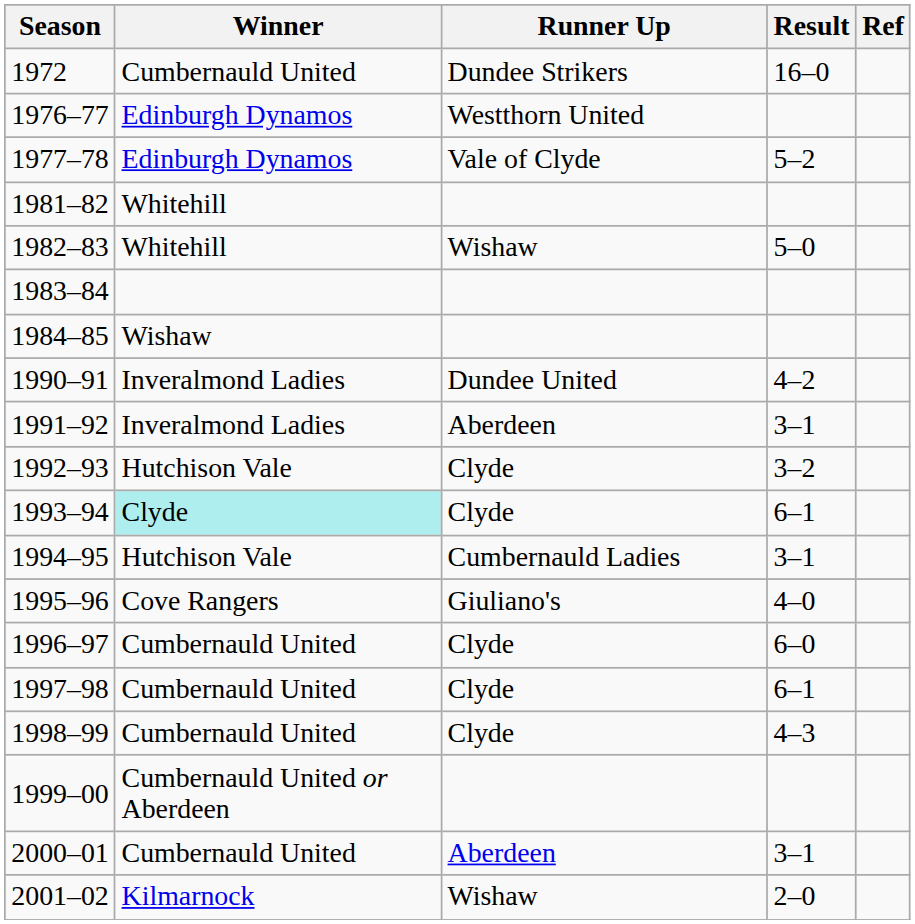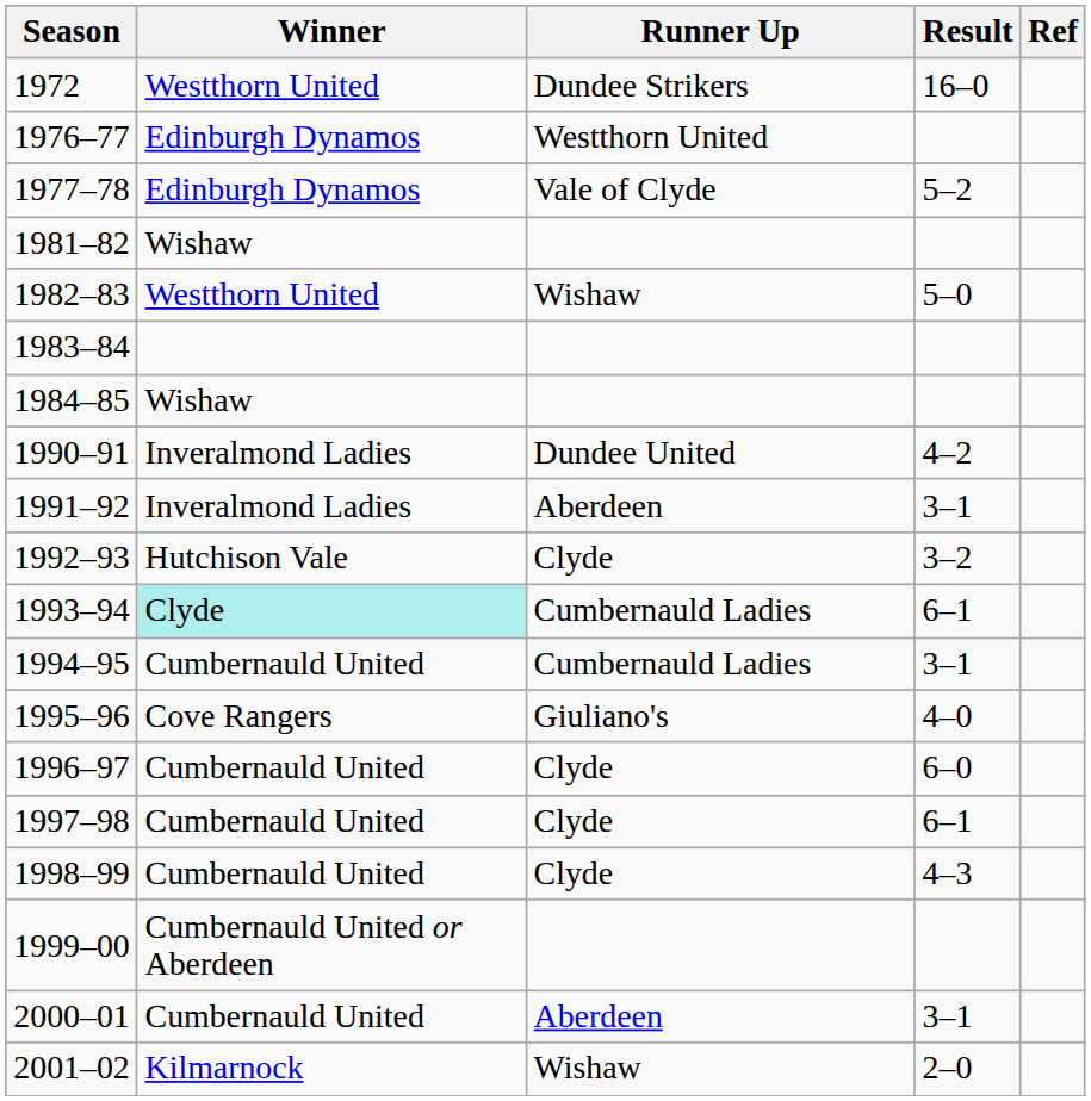1972 | Winner: Cumbernauld United -> Westthorn United
1981–82 | Winner: Whitehill -> Wishaw
1982–83 | Winner: Whitehill -> Westthorn United
1993–94 | Runner Up: Clyde -> Cumbernauld Ladies
1994–95 | Winner: Hutchison Vale -> Cumbernauld United
